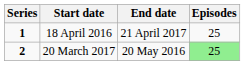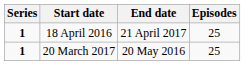20 March 2017 | Series: 2 -> 1
20 March 2017 | Episodes: lightgreen background -> no background
